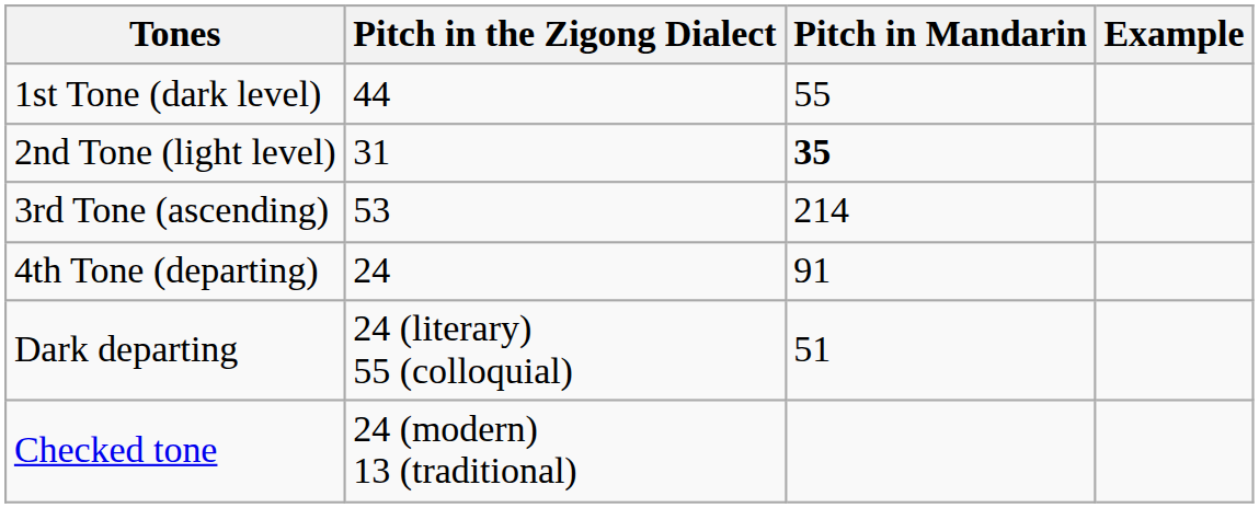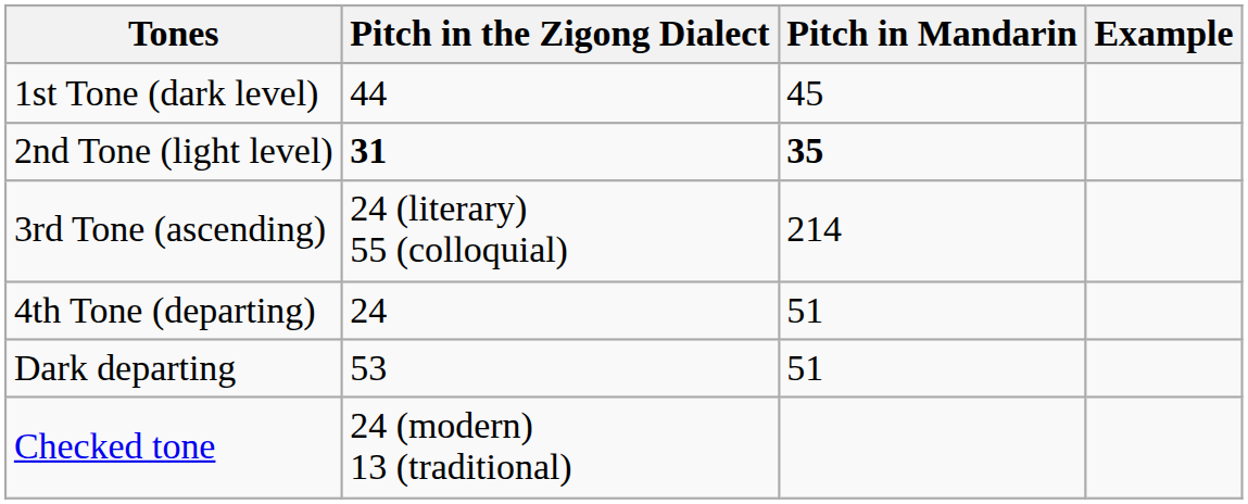1st Tone (dark level) | Pitch in Mandarin: 55 -> 45
2nd Tone (light level) | Pitch in the Zigong Dialect: normal -> bold
3rd Tone (ascending) | Pitch in the Zigong Dialect: 53 -> 24 (literary) 55 (colloquial)
4th Tone (departing) | Pitch in Mandarin: 91 -> 51
Dark departing | Pitch in the Zigong Dialect: 24 (literary) 55 (colloquial) -> 53
